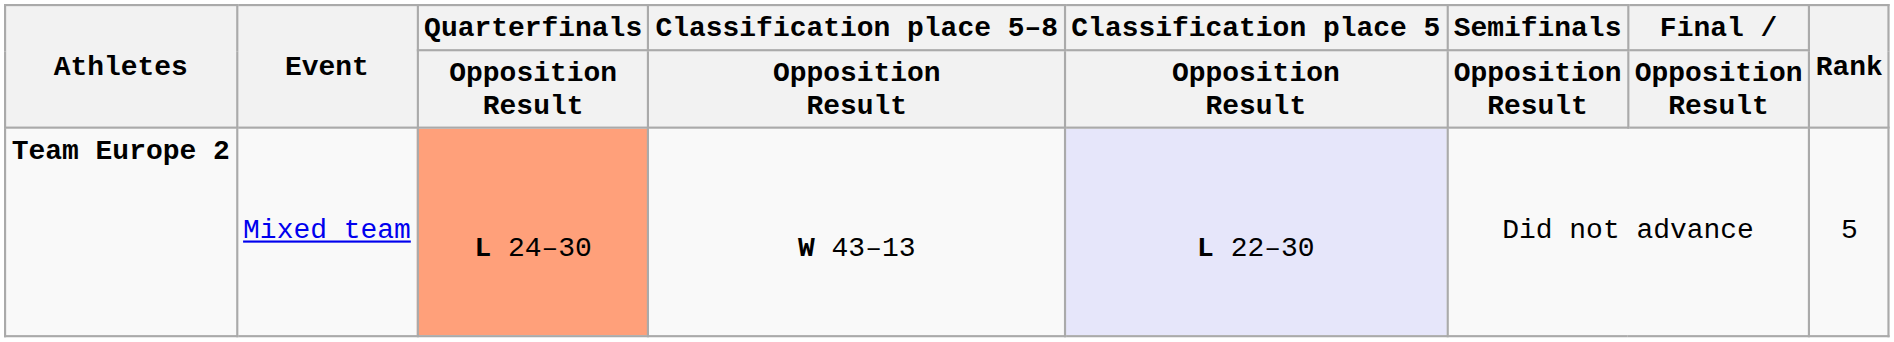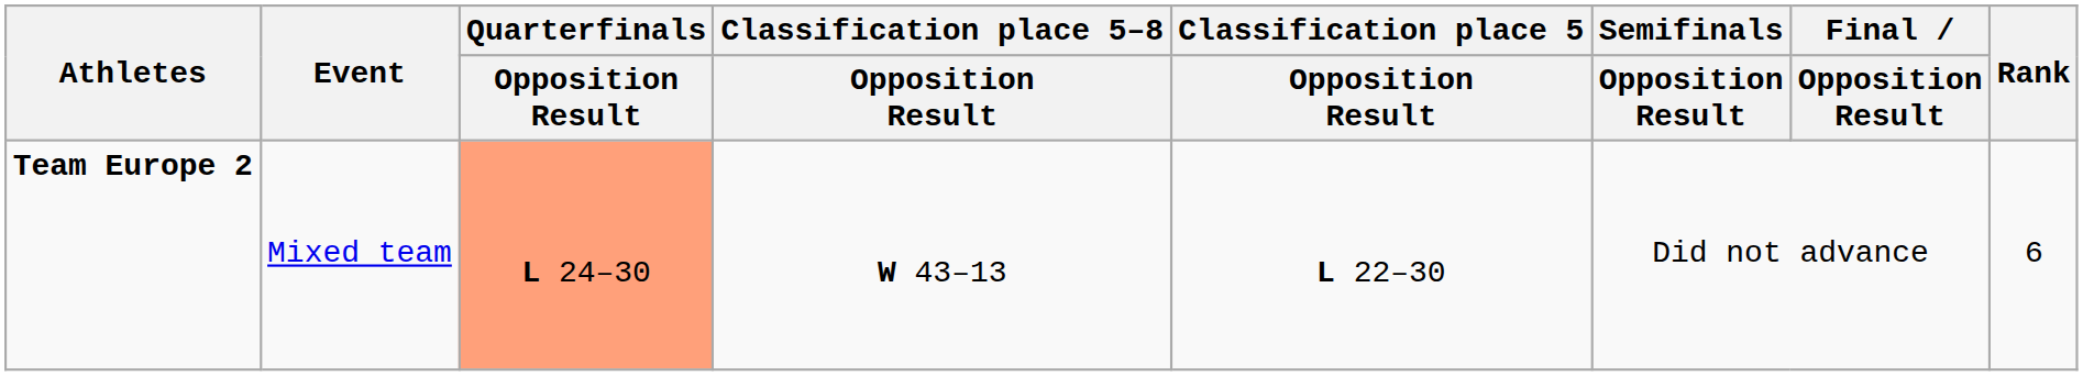Team Europe 2 | Classification place 5 / Opposition Result: lavender background -> no background
Team Europe 2 | Rank: 5 -> 6
